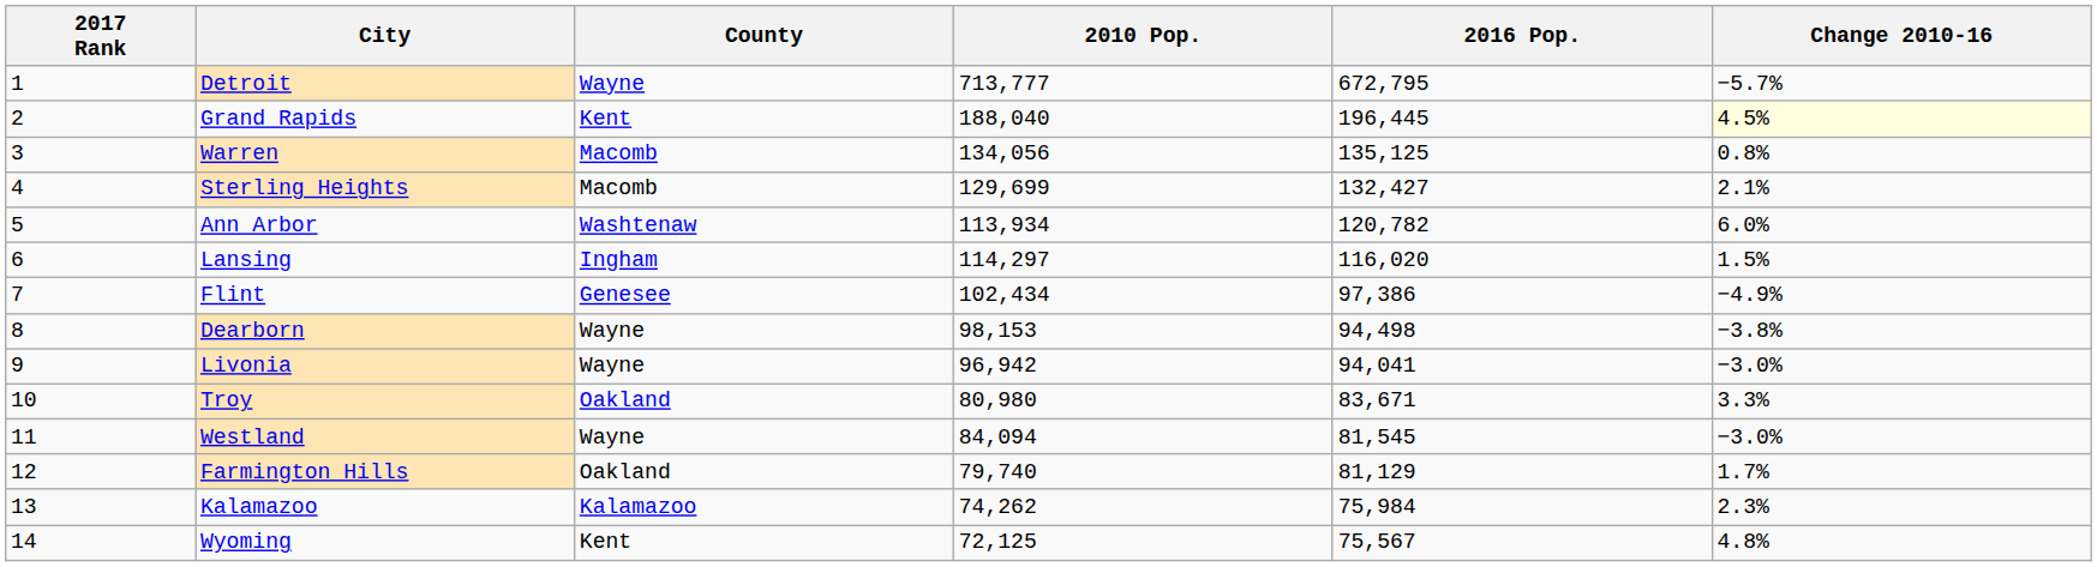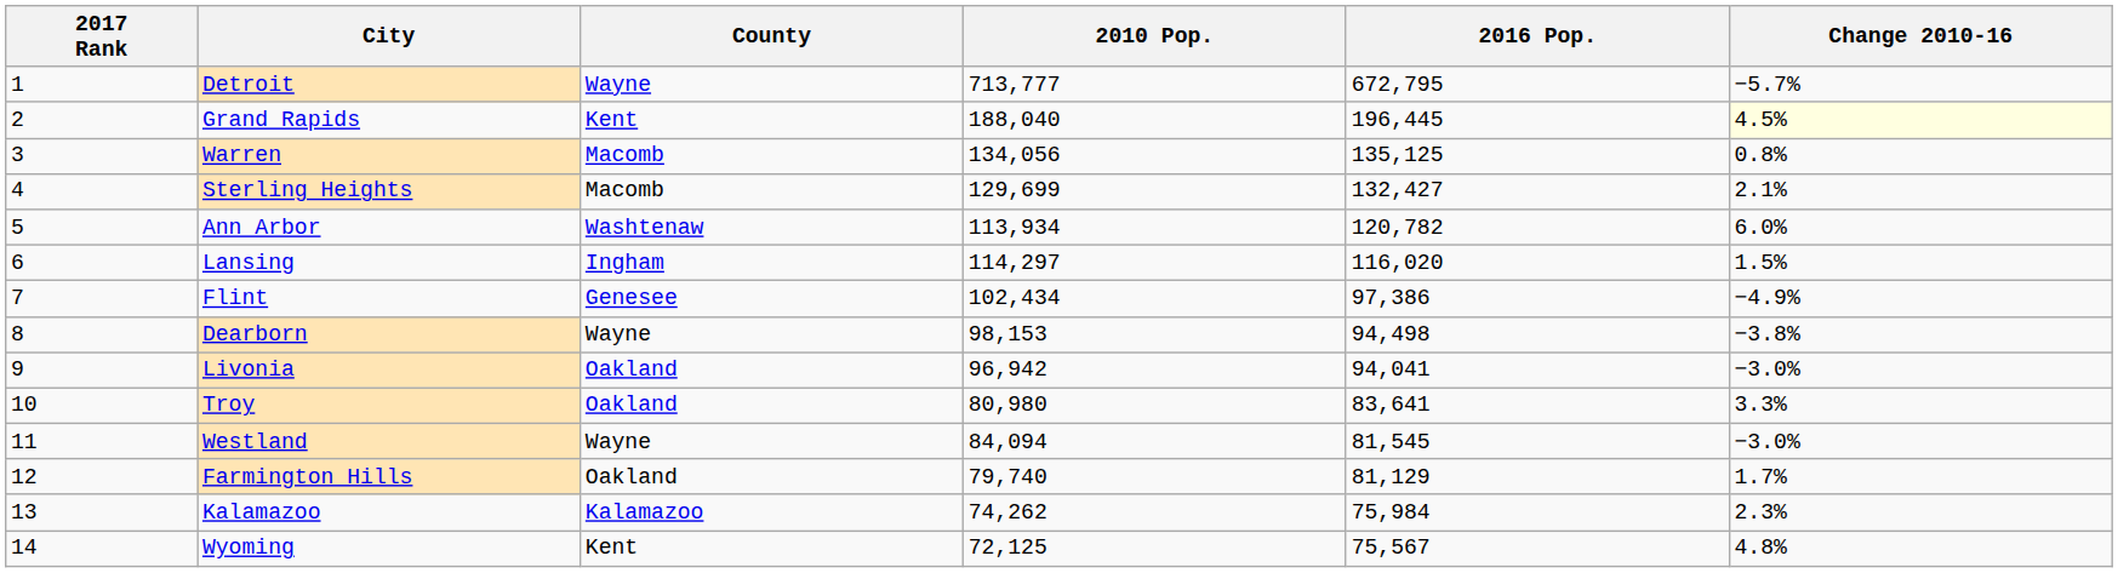Livonia | County: Wayne -> Oakland
Troy | 2016 Pop.: 83,671 -> 83,641
